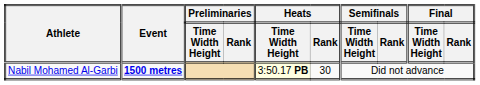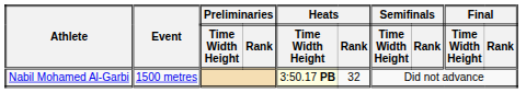Nabil Mohamed Al-Garbi | Event: bold -> normal
Nabil Mohamed Al-Garbi | Heats / Rank: 30 -> 32
